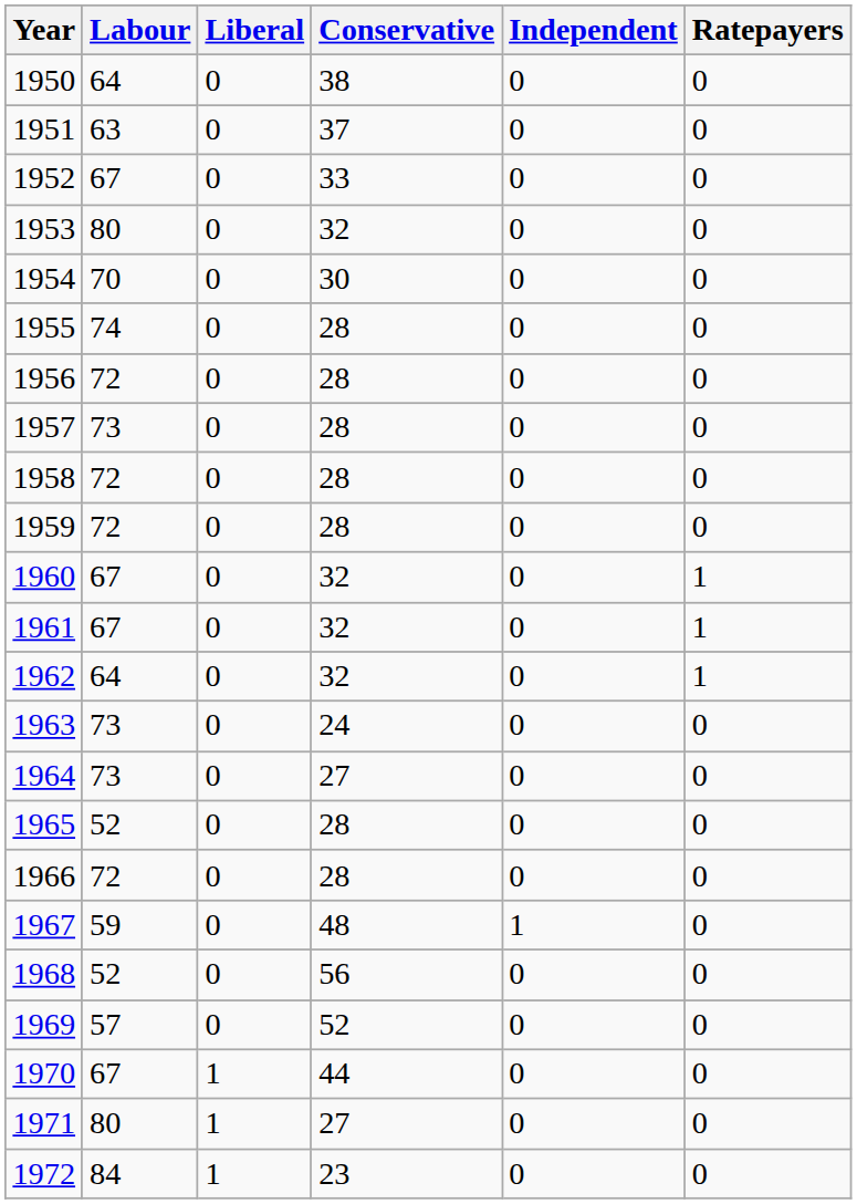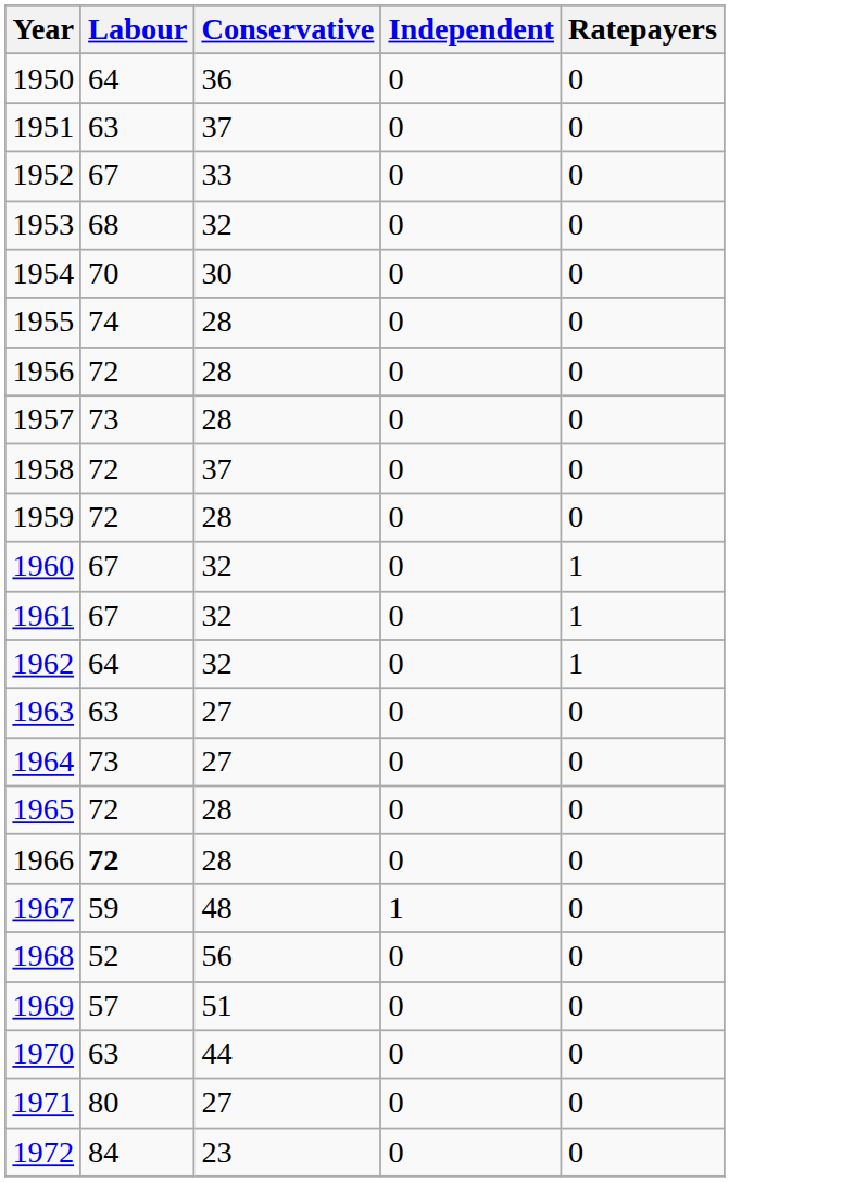- column: Liberal | 0 | 0 | 0 | 0 | 0 | 0 | 0 | 0 | 0 | 0 | 0 | 0 | 0 | 0 | 0 | 0 | 0 | 0 | 0 | 0 | 1 | 1 | 1
1950 | Conservative: 38 -> 36
1953 | Labour: 80 -> 68
1958 | Conservative: 28 -> 37
1963 | Labour: 73 -> 63
1963 | Conservative: 24 -> 27
1965 | Labour: 52 -> 72
1966 | Labour: normal -> bold
1969 | Conservative: 52 -> 51
1970 | Labour: 67 -> 63
